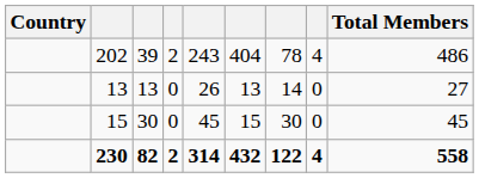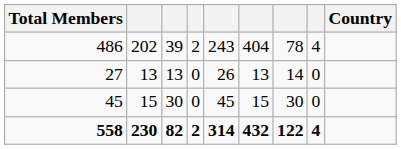columns swapped: Country <-> Total Members
